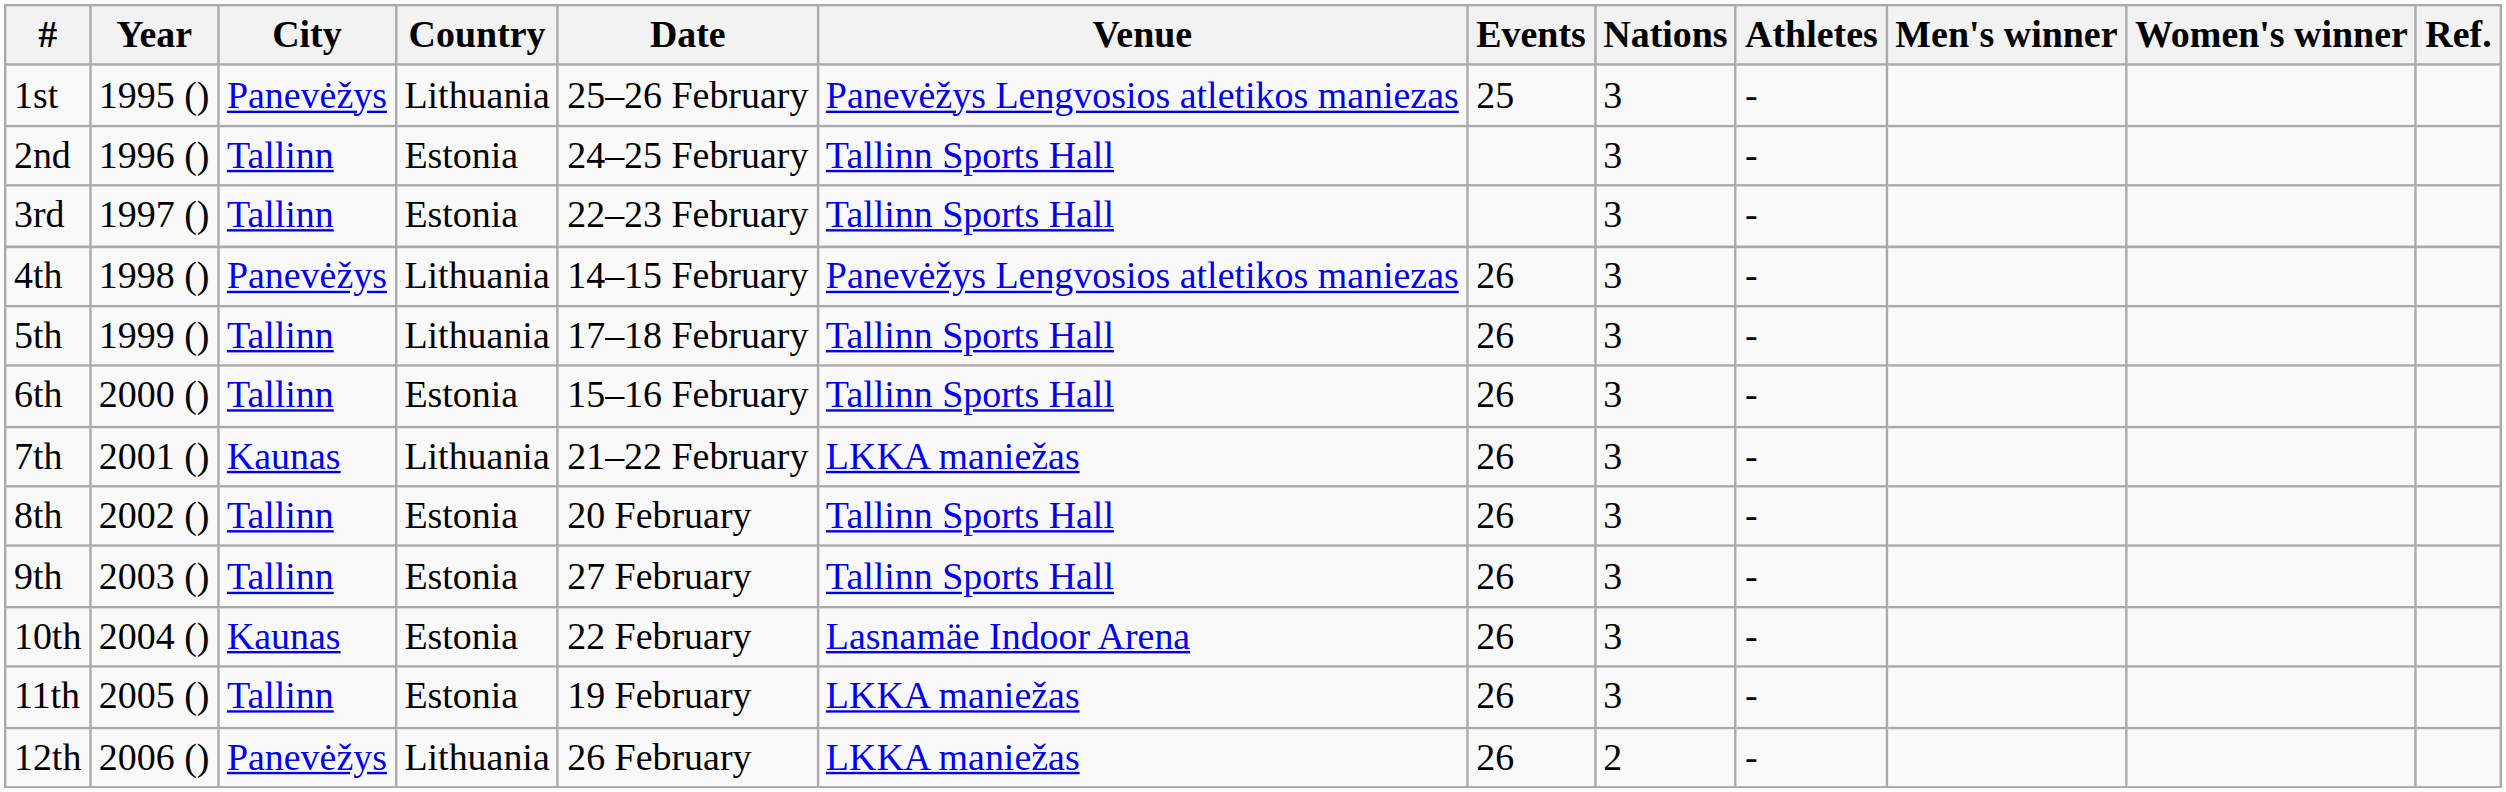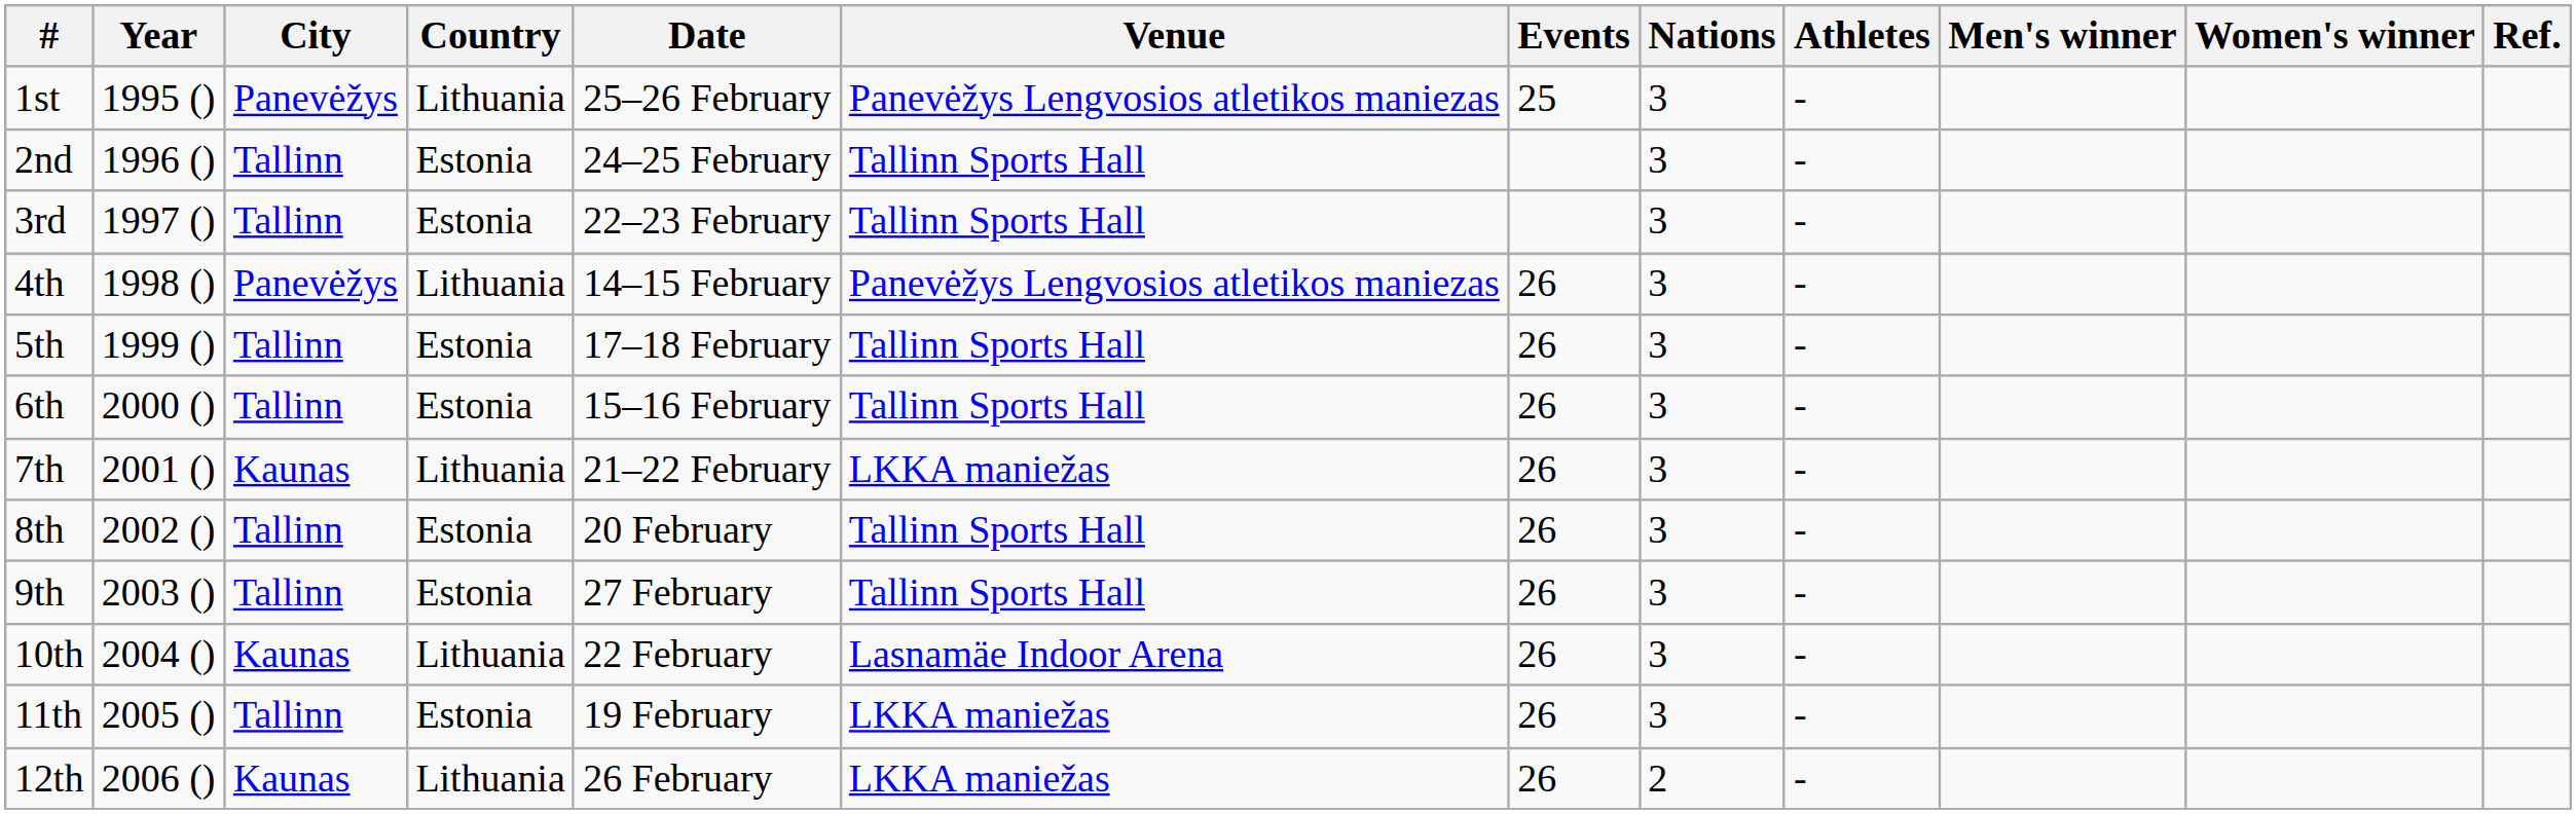5th | Country: Lithuania -> Estonia
10th | Country: Estonia -> Lithuania
12th | City: Panevėžys -> Kaunas
